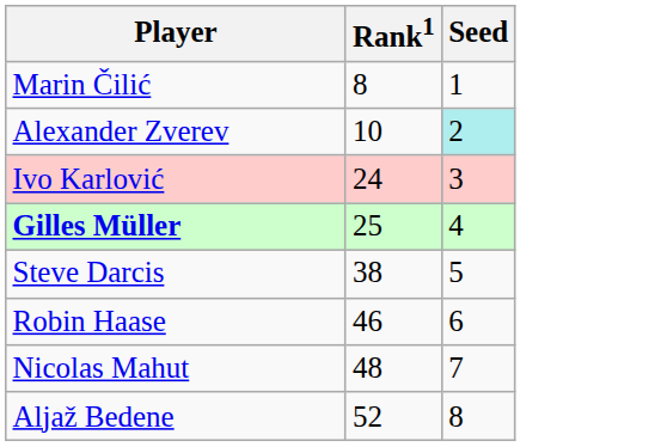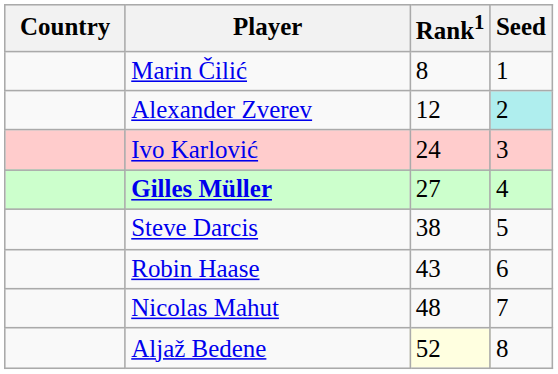+ column: Country
Alexander Zverev | Rank1: 10 -> 12
Gilles Müller | Rank1: 25 -> 27
Robin Haase | Rank1: 46 -> 43
Aljaž Bedene | Rank1: no background -> lightyellow background
